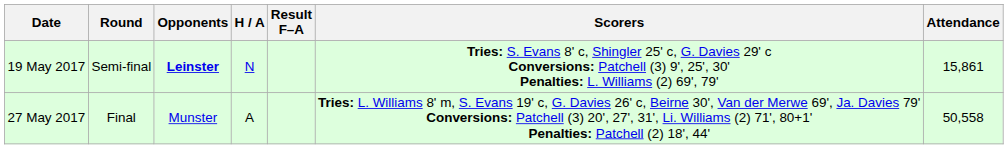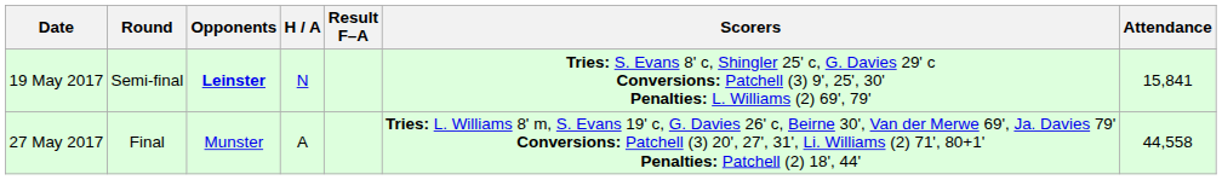19 May 2017 | Attendance: 15,861 -> 15,841
27 May 2017 | Attendance: 50,558 -> 44,558
